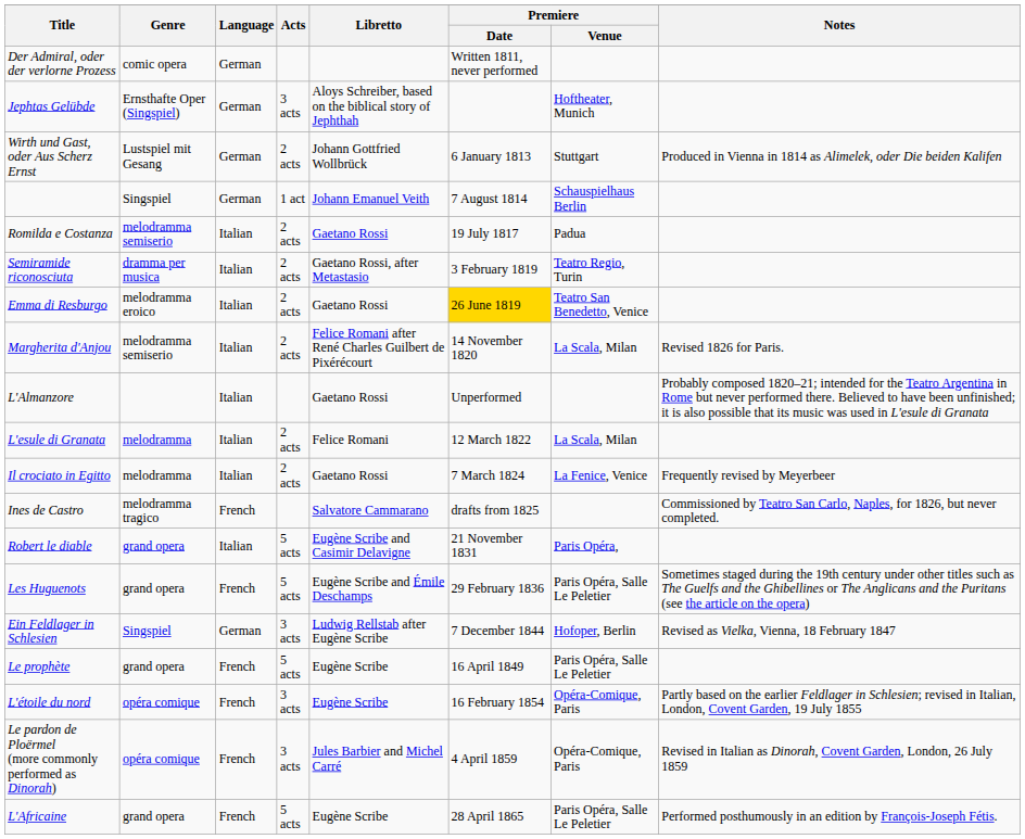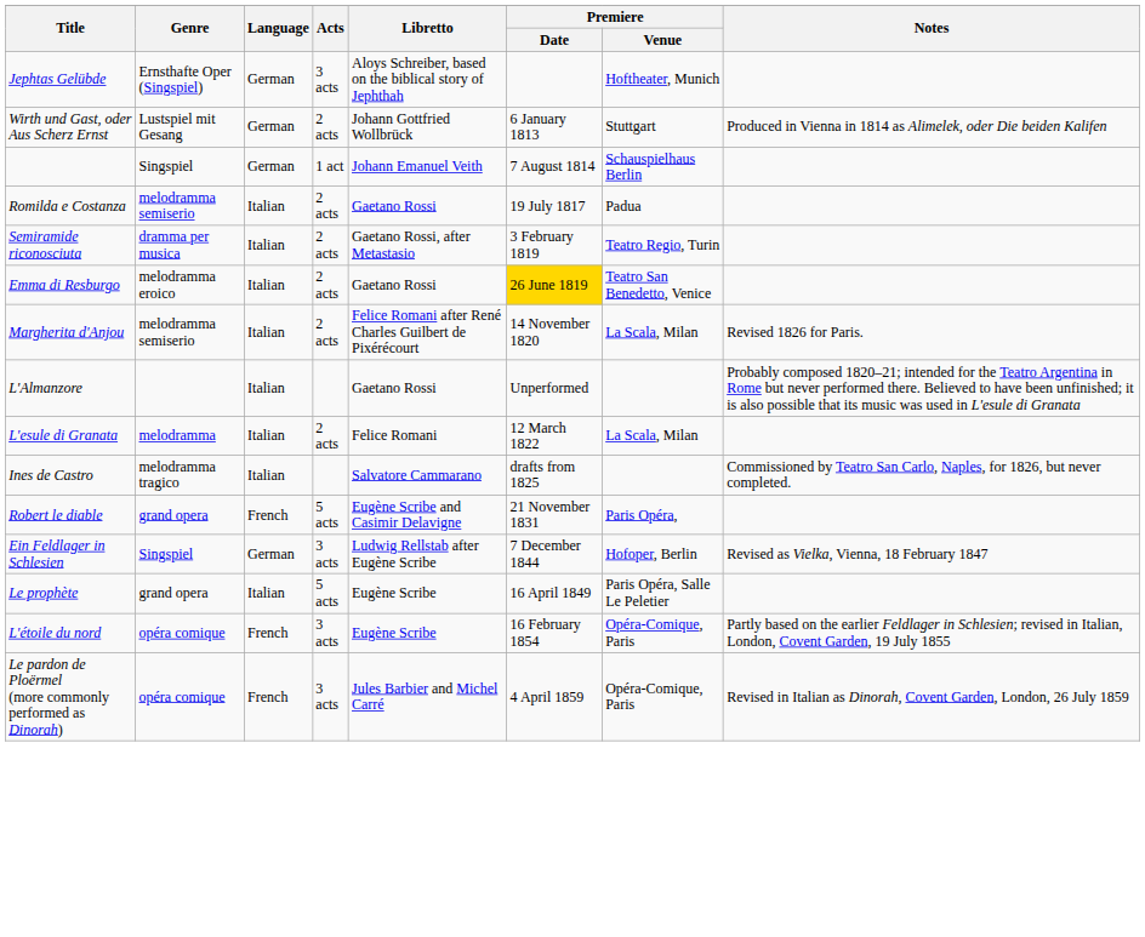- row: Der Admiral, oder der verlorne Prozess | comic opera | German | Written 1811, never performed
- row: Il crociato in Egitto | melodramma | Italian | 2 acts | Gaetano Rossi | 7 March 1824 | La Fenice, Venice | Frequently revised by Meyerbeer
Ines de Castro | Language: French -> Italian
Robert le diable | Language: Italian -> French
- row: Les Huguenots | grand opera | French | 5 acts | Eugène Scribe and Émile Deschamps | 29 February 1836 | Paris Opéra, Salle Le Peletier | Sometimes staged during the 19th century under other titles such as The Guelfs and the Ghibellines or The Anglicans and the Puritans (see the article on the opera)
Le prophète | Language: French -> Italian
- row: L'Africaine | grand opera | French | 5 acts | Eugène Scribe | 28 April 1865 | Paris Opéra, Salle Le Peletier | Performed posthumously in an edition by François-Joseph Fétis.
